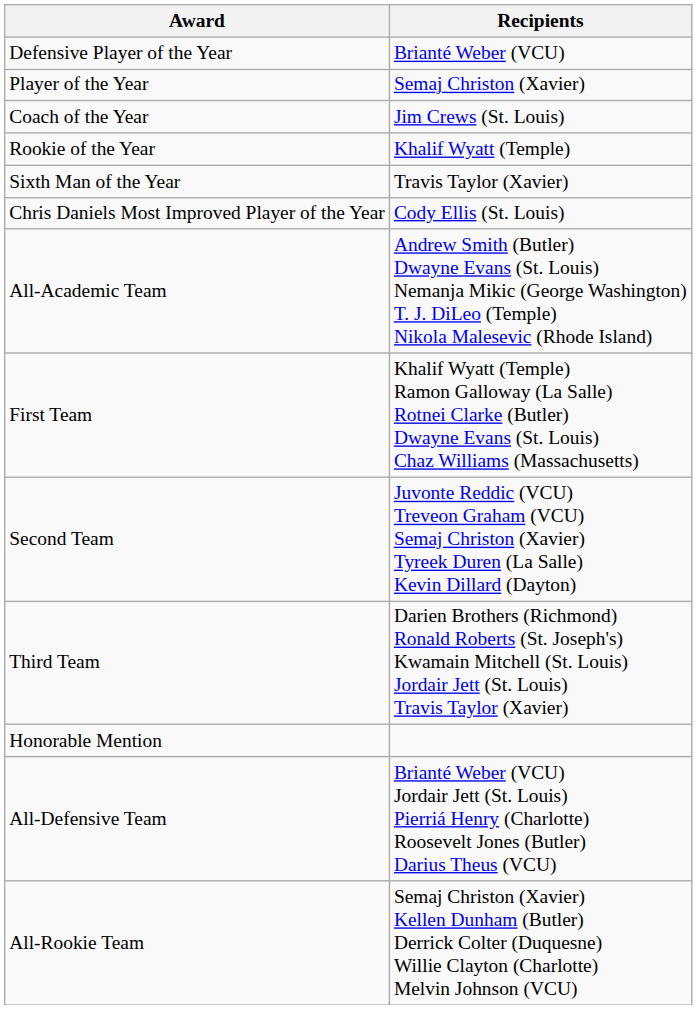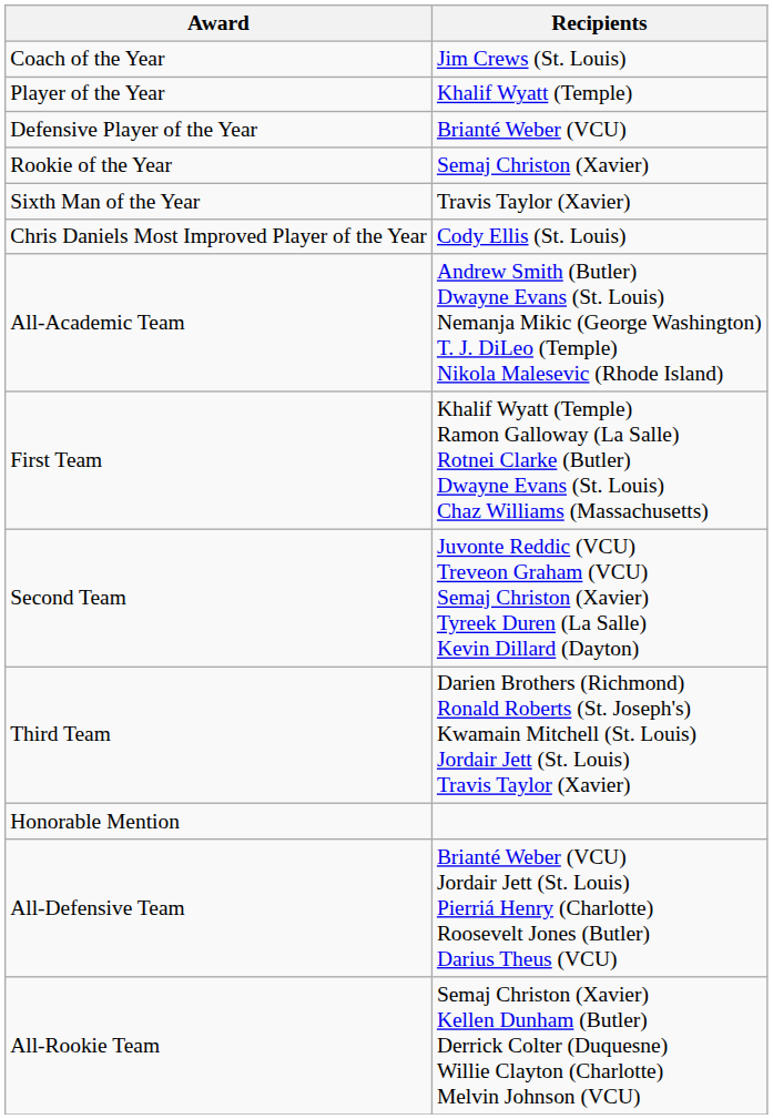rows swapped: Coach of the Year <-> Defensive Player of the Year
Player of the Year | Recipients: Semaj Christon (Xavier) -> Khalif Wyatt (Temple)
Rookie of the Year | Recipients: Khalif Wyatt (Temple) -> Semaj Christon (Xavier)
